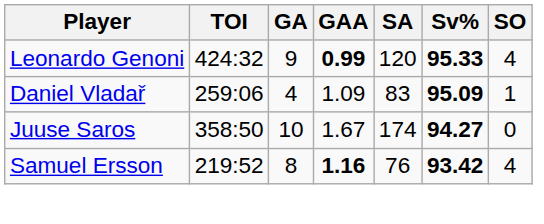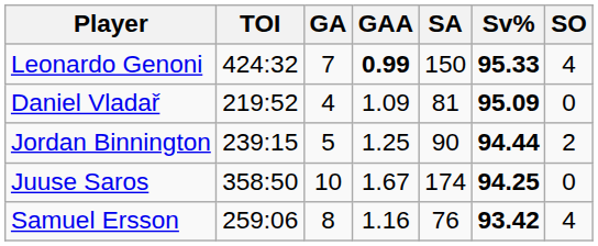Leonardo Genoni | GA: 9 -> 7
Leonardo Genoni | SA: 120 -> 150
Daniel Vladař | TOI: 259:06 -> 219:52
Daniel Vladař | SA: 83 -> 81
Daniel Vladař | SO: 1 -> 0
+ row: Jordan Binnington | 239:15 | 5 | 1.25 | 90 | 94.44 | 2
Juuse Saros | Sv%: 94.27 -> 94.25
Samuel Ersson | TOI: 219:52 -> 259:06
Samuel Ersson | GAA: bold -> normal
